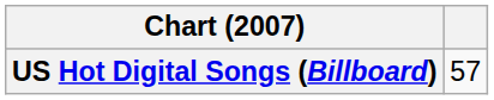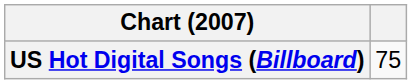US Hot Digital Songs (Billboard) | column 2: 57 -> 75
